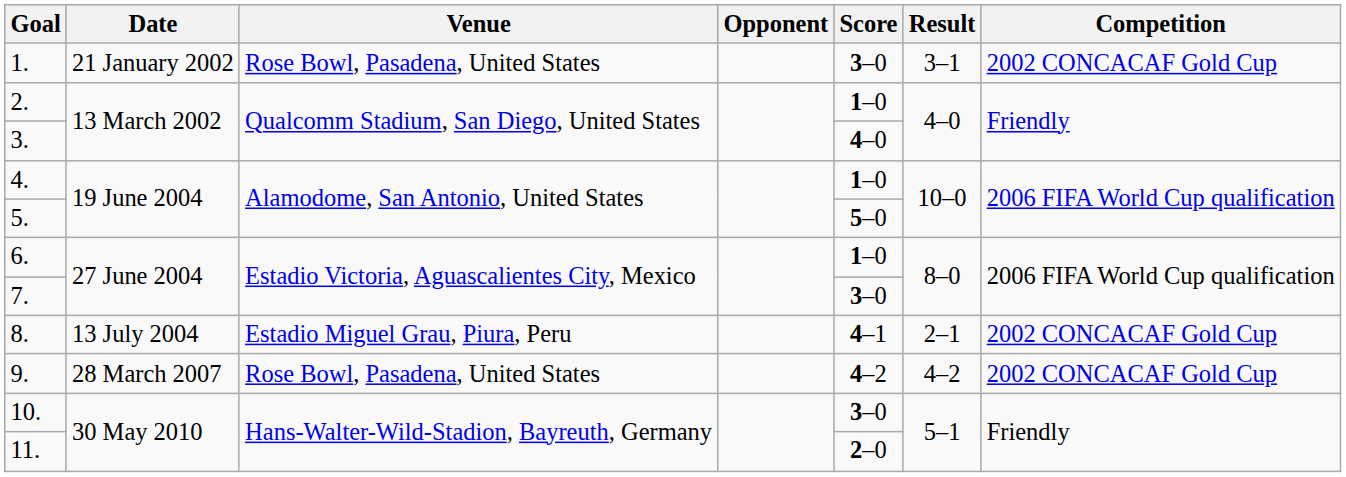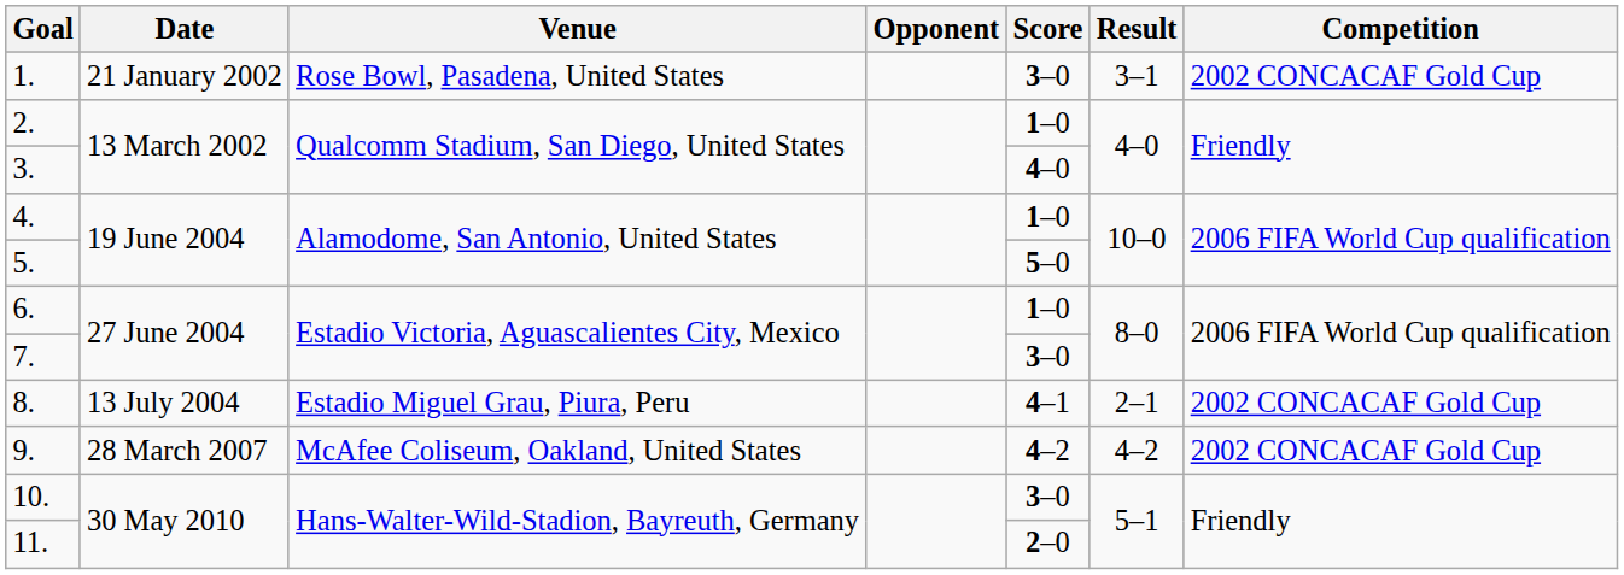9. | Venue: Rose Bowl, Pasadena, United States -> McAfee Coliseum, Oakland, United States
